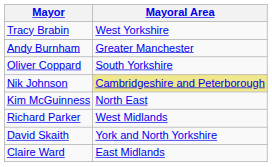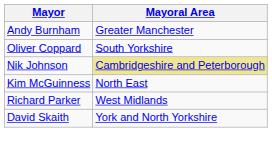- row: Tracy Brabin | West Yorkshire
- row: Claire Ward | East Midlands
